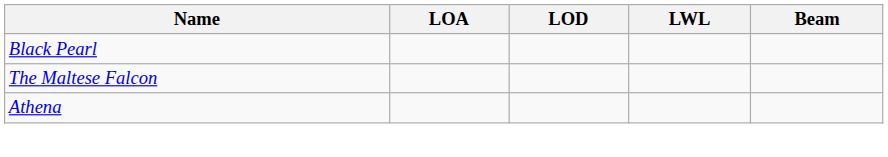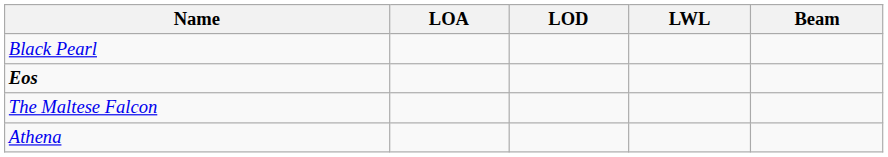+ row: Eos
